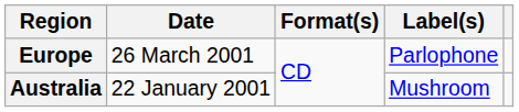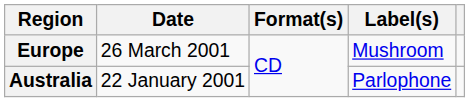Europe | Label(s): Parlophone -> Mushroom
Australia | Label(s): Mushroom -> Parlophone
